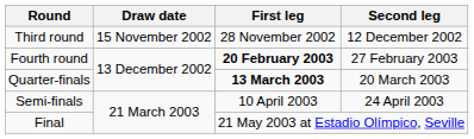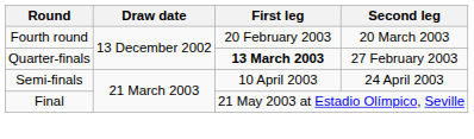- row: Third round | 15 November 2002 | 28 November 2002 | 12 December 2002
Fourth round | First leg: bold -> normal
Fourth round | Second leg: 27 February 2003 -> 20 March 2003
Quarter-finals | Second leg: 20 March 2003 -> 27 February 2003
